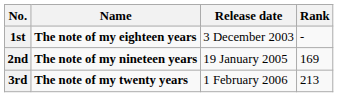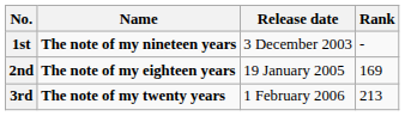1st | Name: The note of my eighteen years -> The note of my nineteen years
2nd | Name: The note of my nineteen years -> The note of my eighteen years
